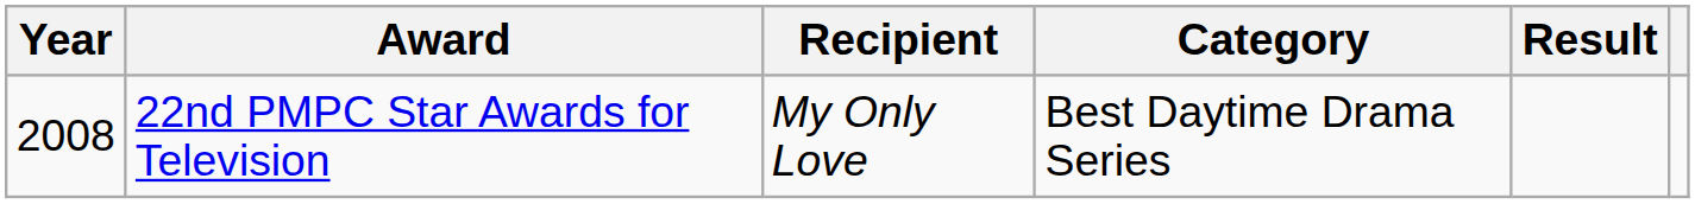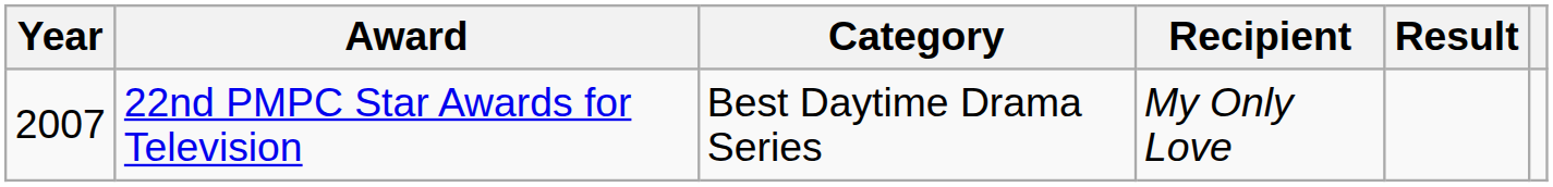columns swapped: Category <-> Recipient
22nd PMPC Star Awards for Television | Year: 2008 -> 2007
